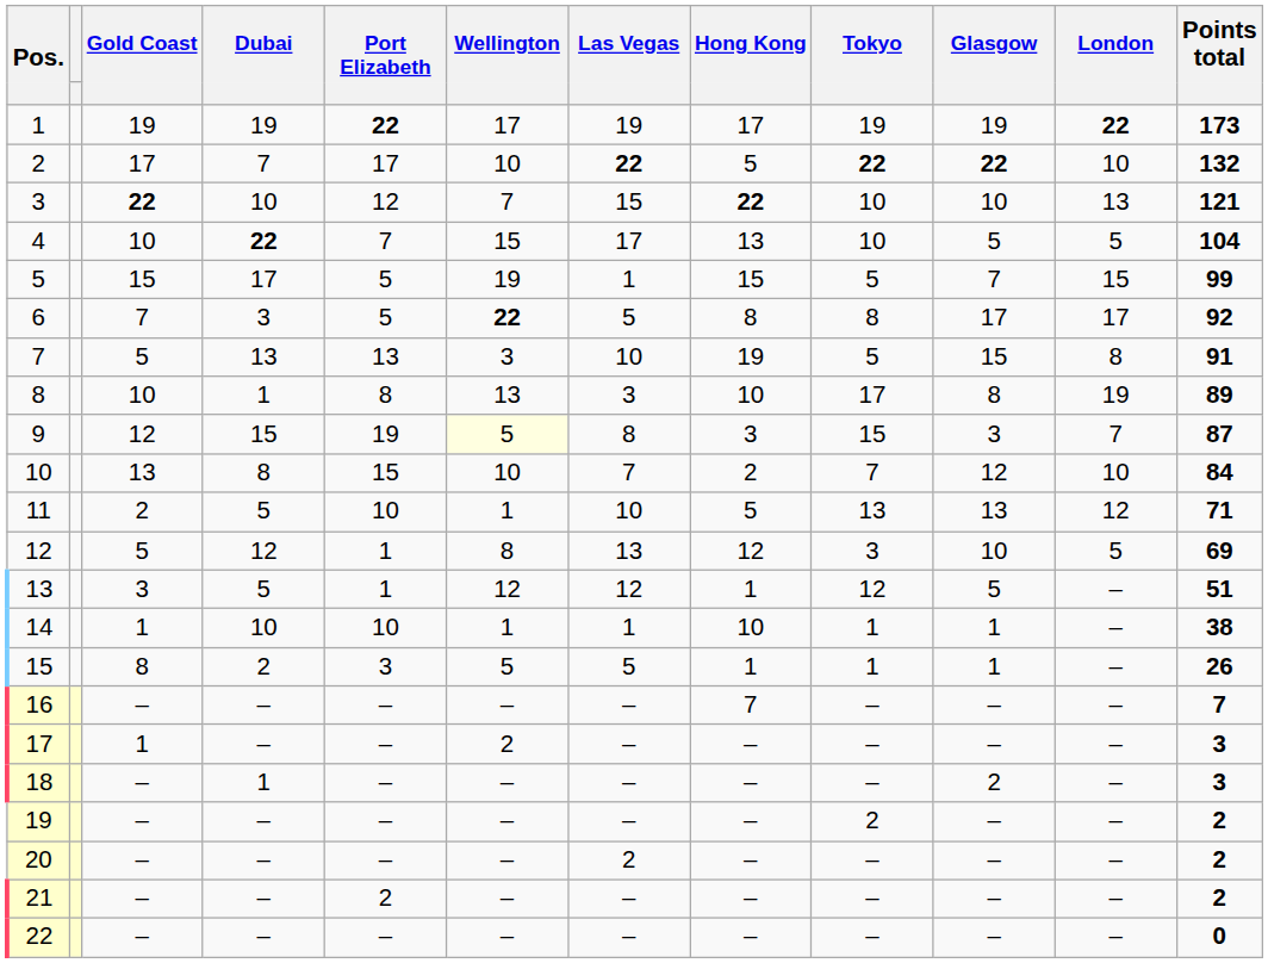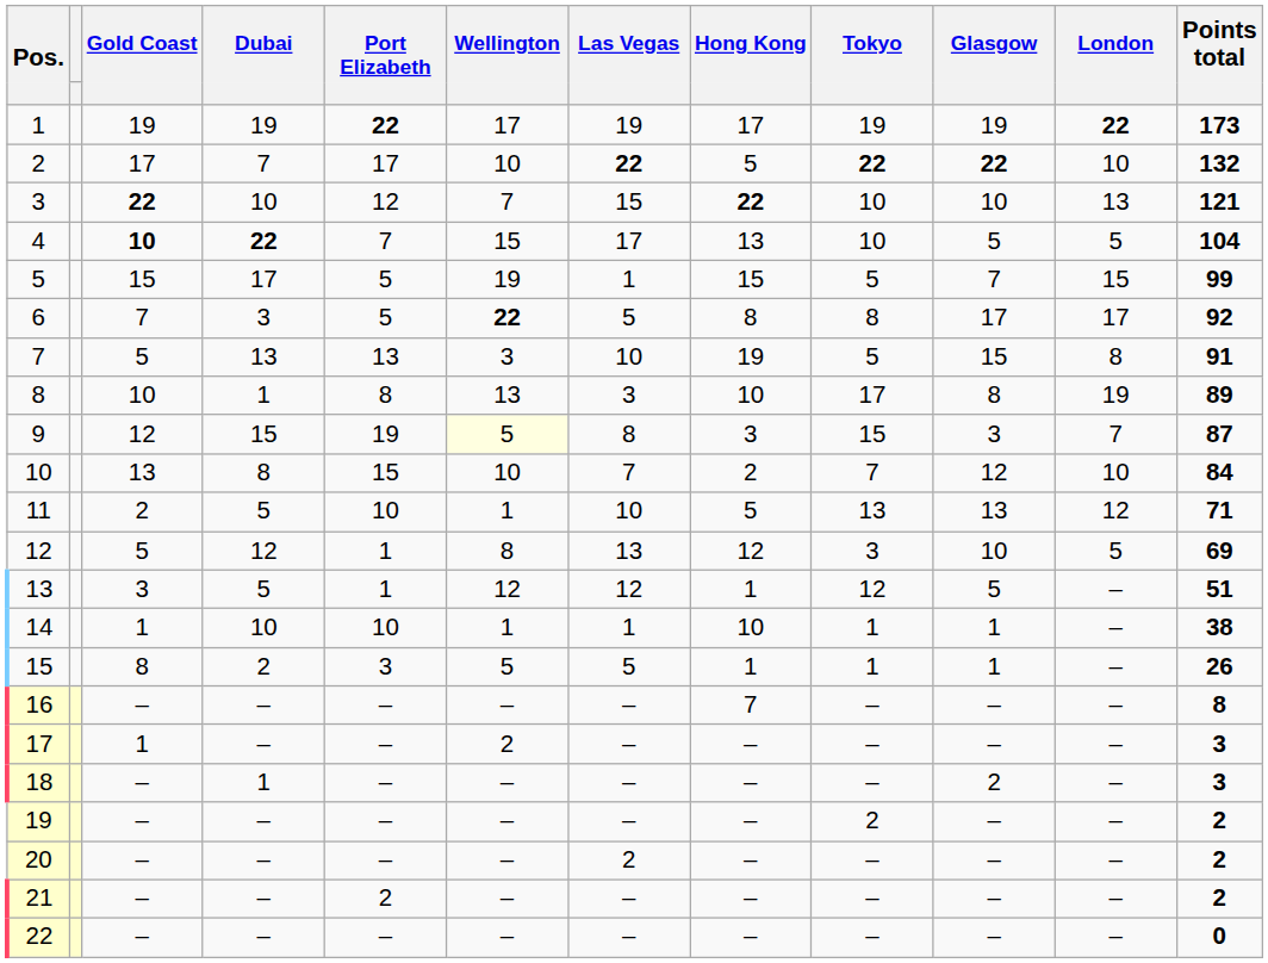4 | Gold Coast: normal -> bold
16 | Points total: 7 -> 8
